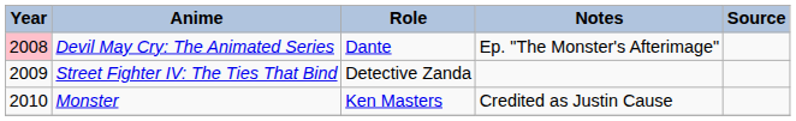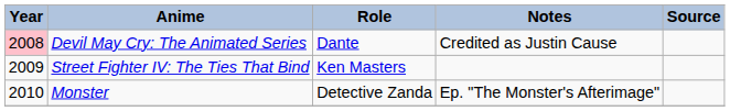Devil May Cry: The Animated Series | Notes: Ep. "The Monster's Afterimage" -> Credited as Justin Cause
Street Fighter IV: The Ties That Bind | Role: Detective Zanda -> Ken Masters
Monster | Role: Ken Masters -> Detective Zanda
Monster | Notes: Credited as Justin Cause -> Ep. "The Monster's Afterimage"
